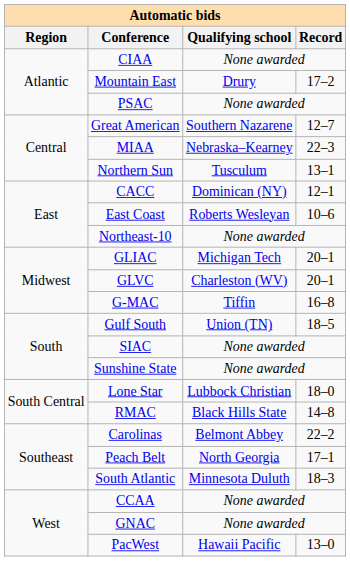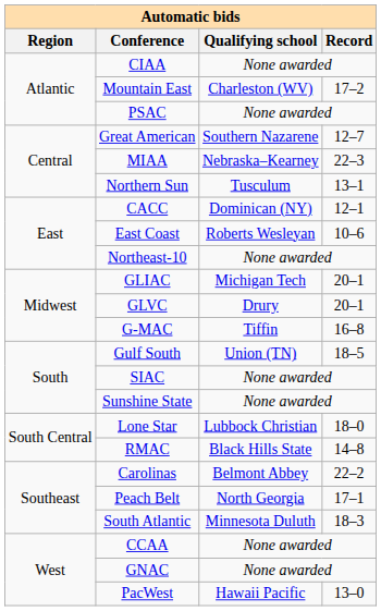Mountain East | Qualifying school: Drury -> Charleston (WV)
GLVC | Qualifying school: Charleston (WV) -> Drury
